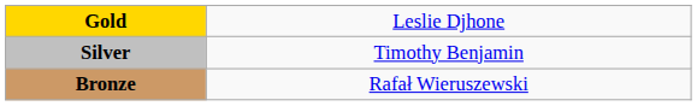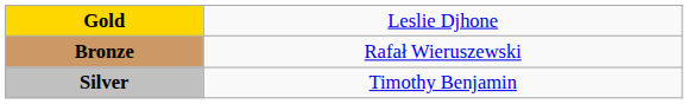rows swapped: Silver <-> Bronze
